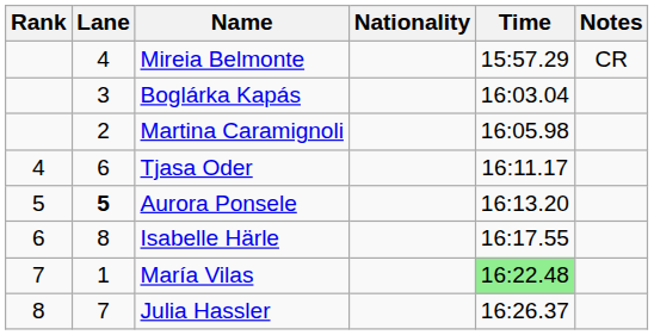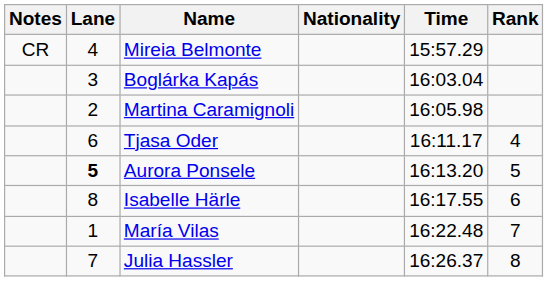columns swapped: Rank <-> Notes
María Vilas | Time: lightgreen background -> no background
